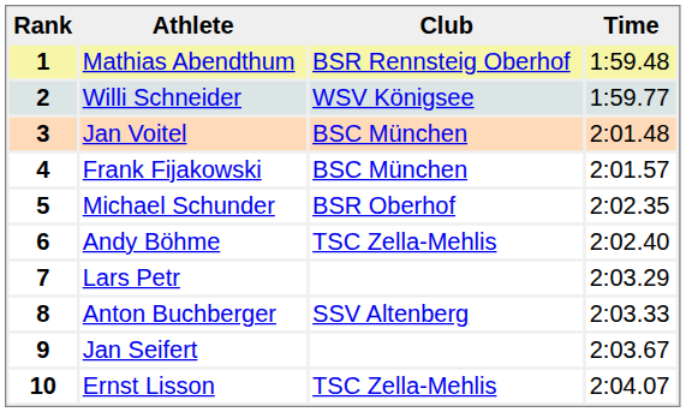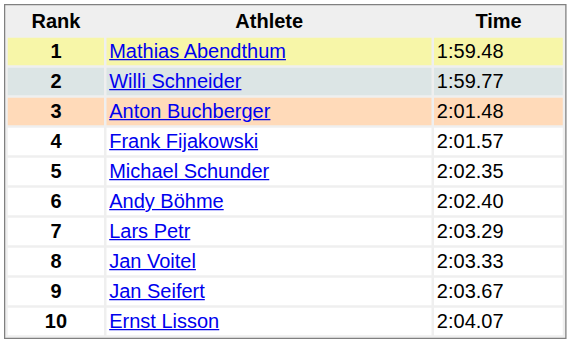- column: Club | BSR Rennsteig Oberhof | WSV Königsee | BSC München | BSC München | BSR Oberhof | TSC Zella-Mehlis | SSV Altenberg | TSC Zella-Mehlis
3 | Athlete: Jan Voitel -> Anton Buchberger
8 | Athlete: Anton Buchberger -> Jan Voitel
